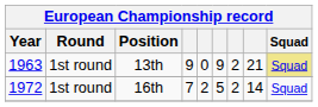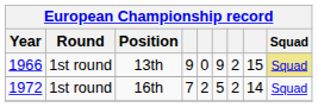13th | Year: 1963 -> 1966
13th | column 8: 21 -> 15
